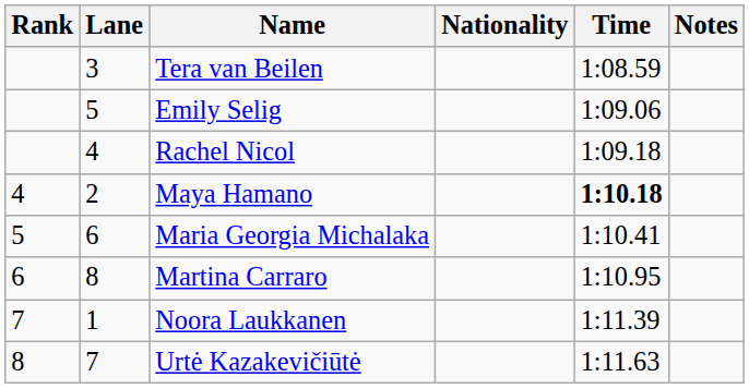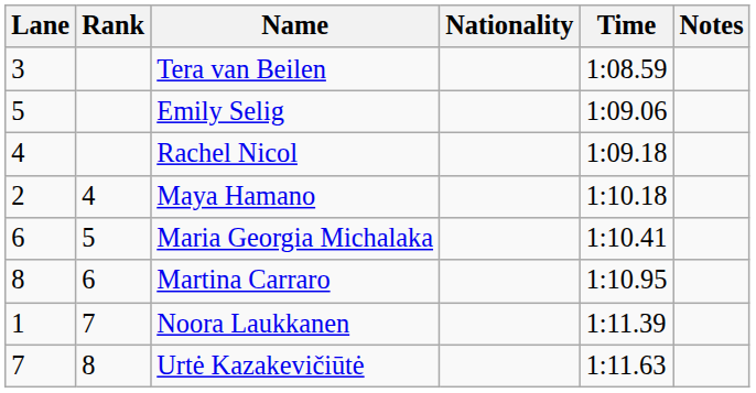columns swapped: Rank <-> Lane
Maya Hamano | Time: bold -> normal
